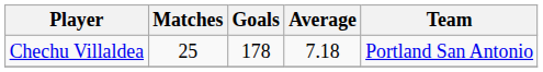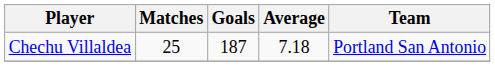Chechu Villaldea | Goals: 178 -> 187
